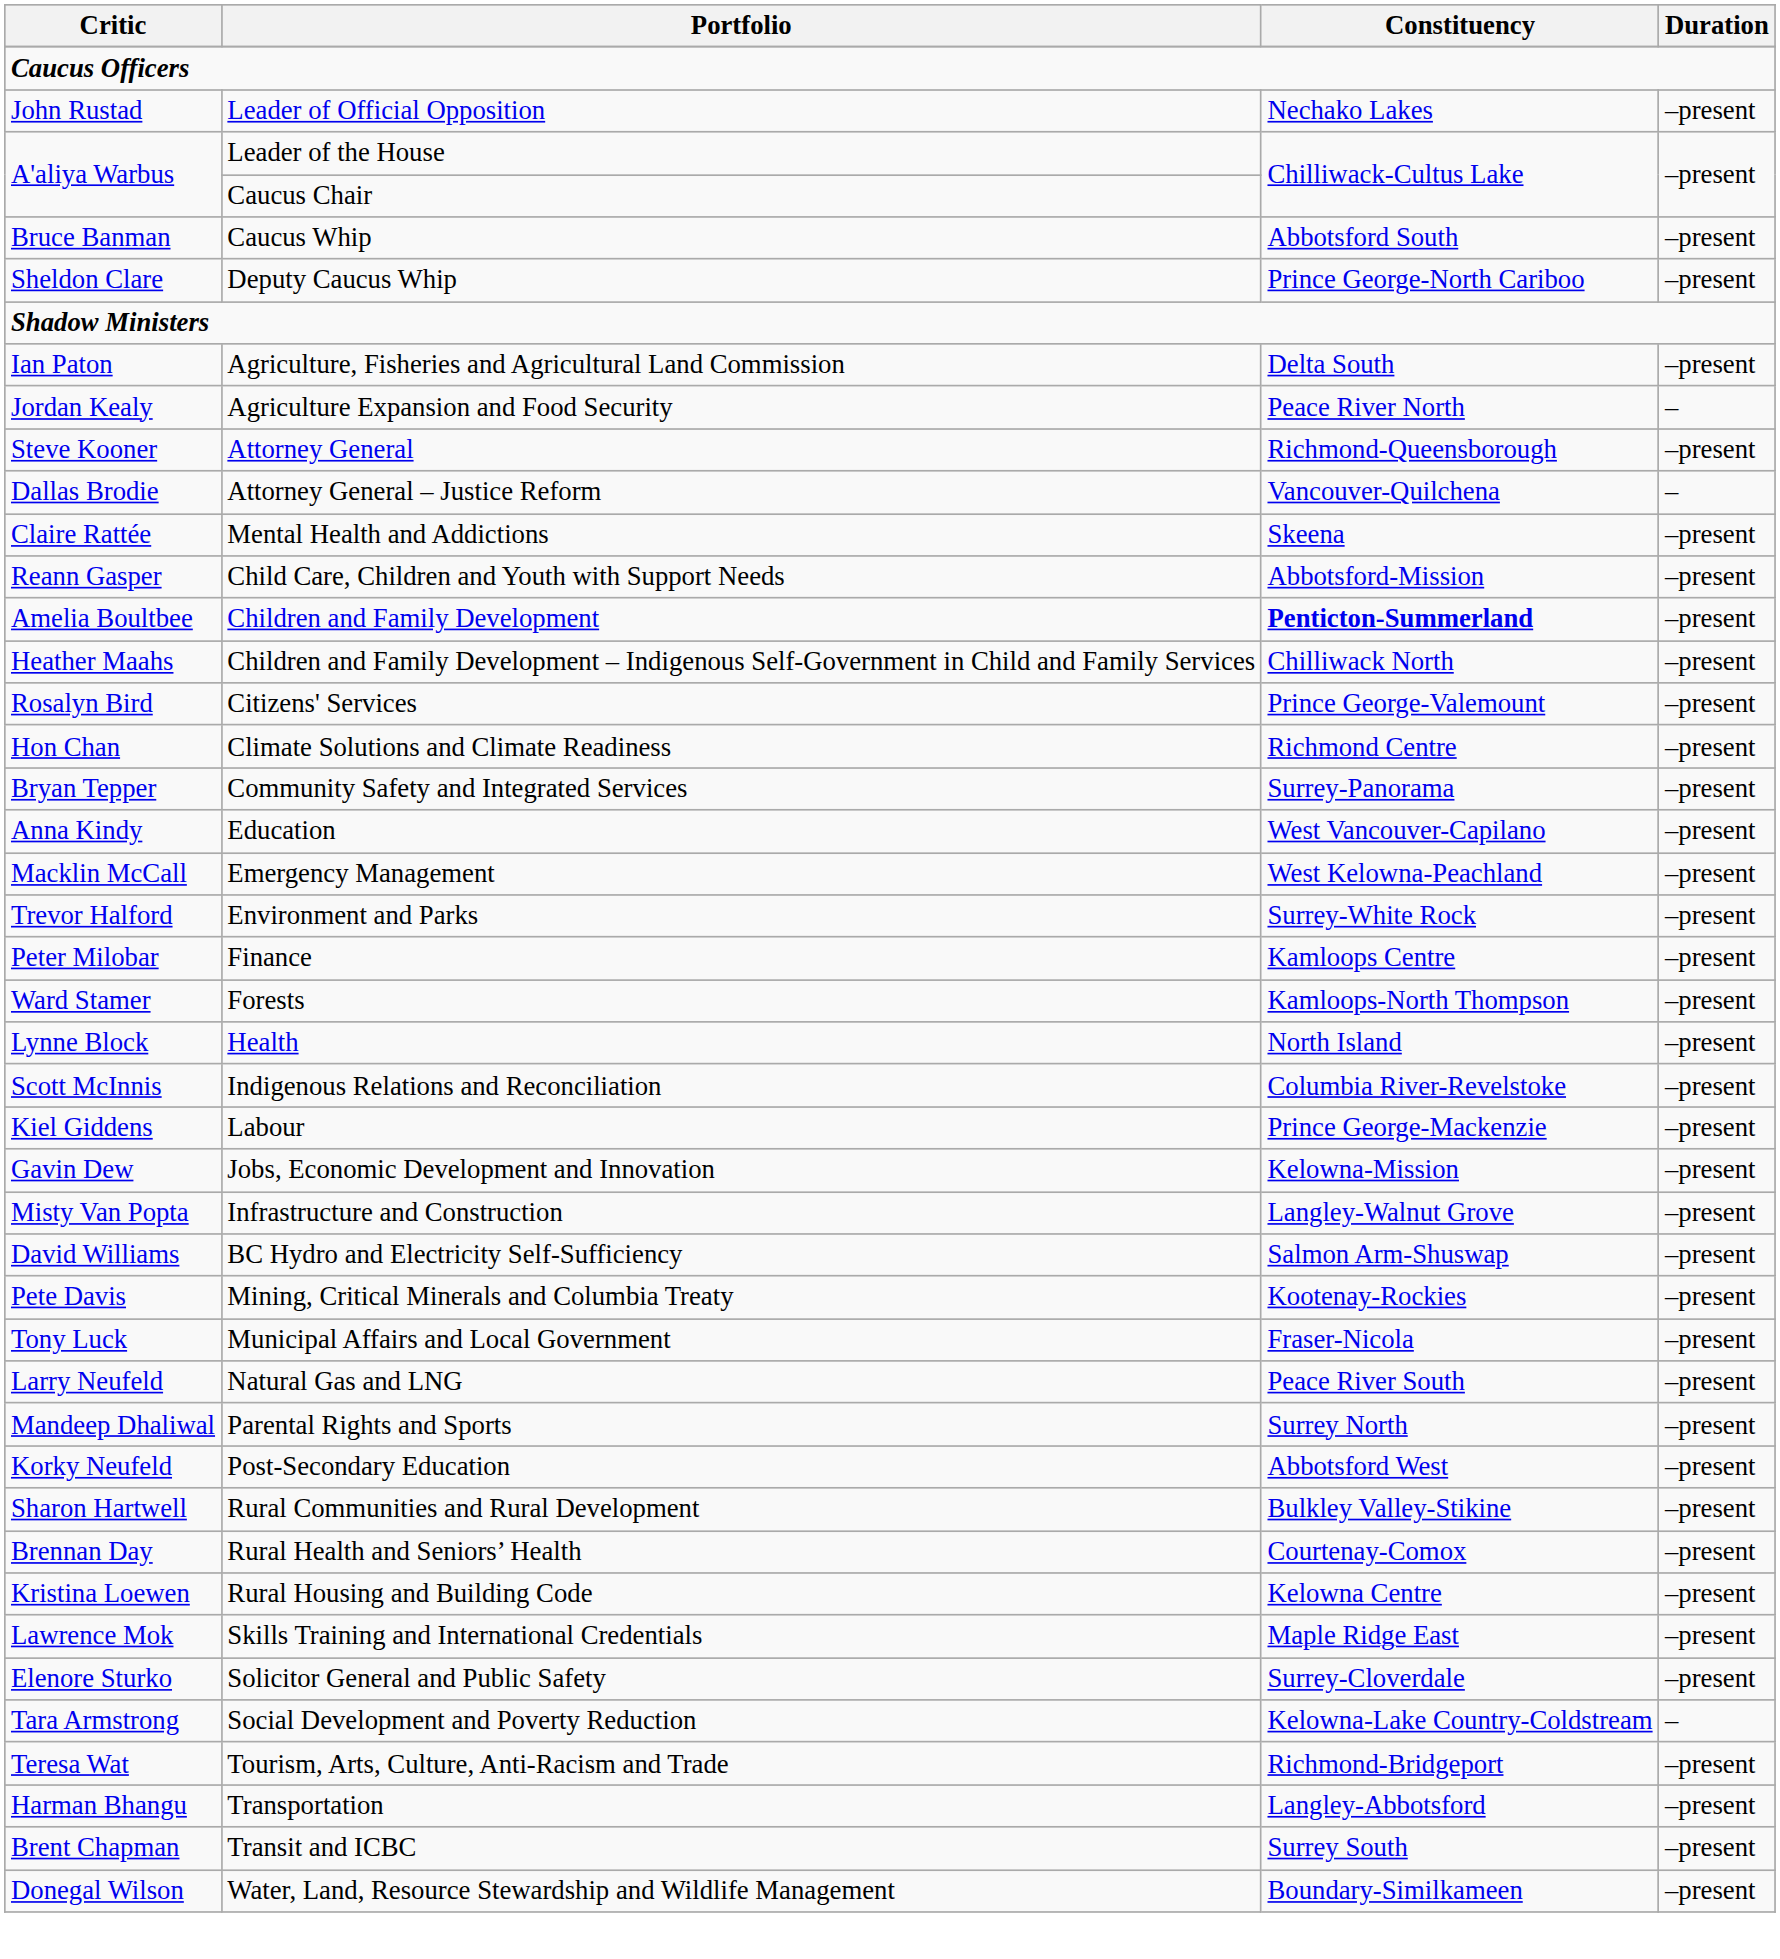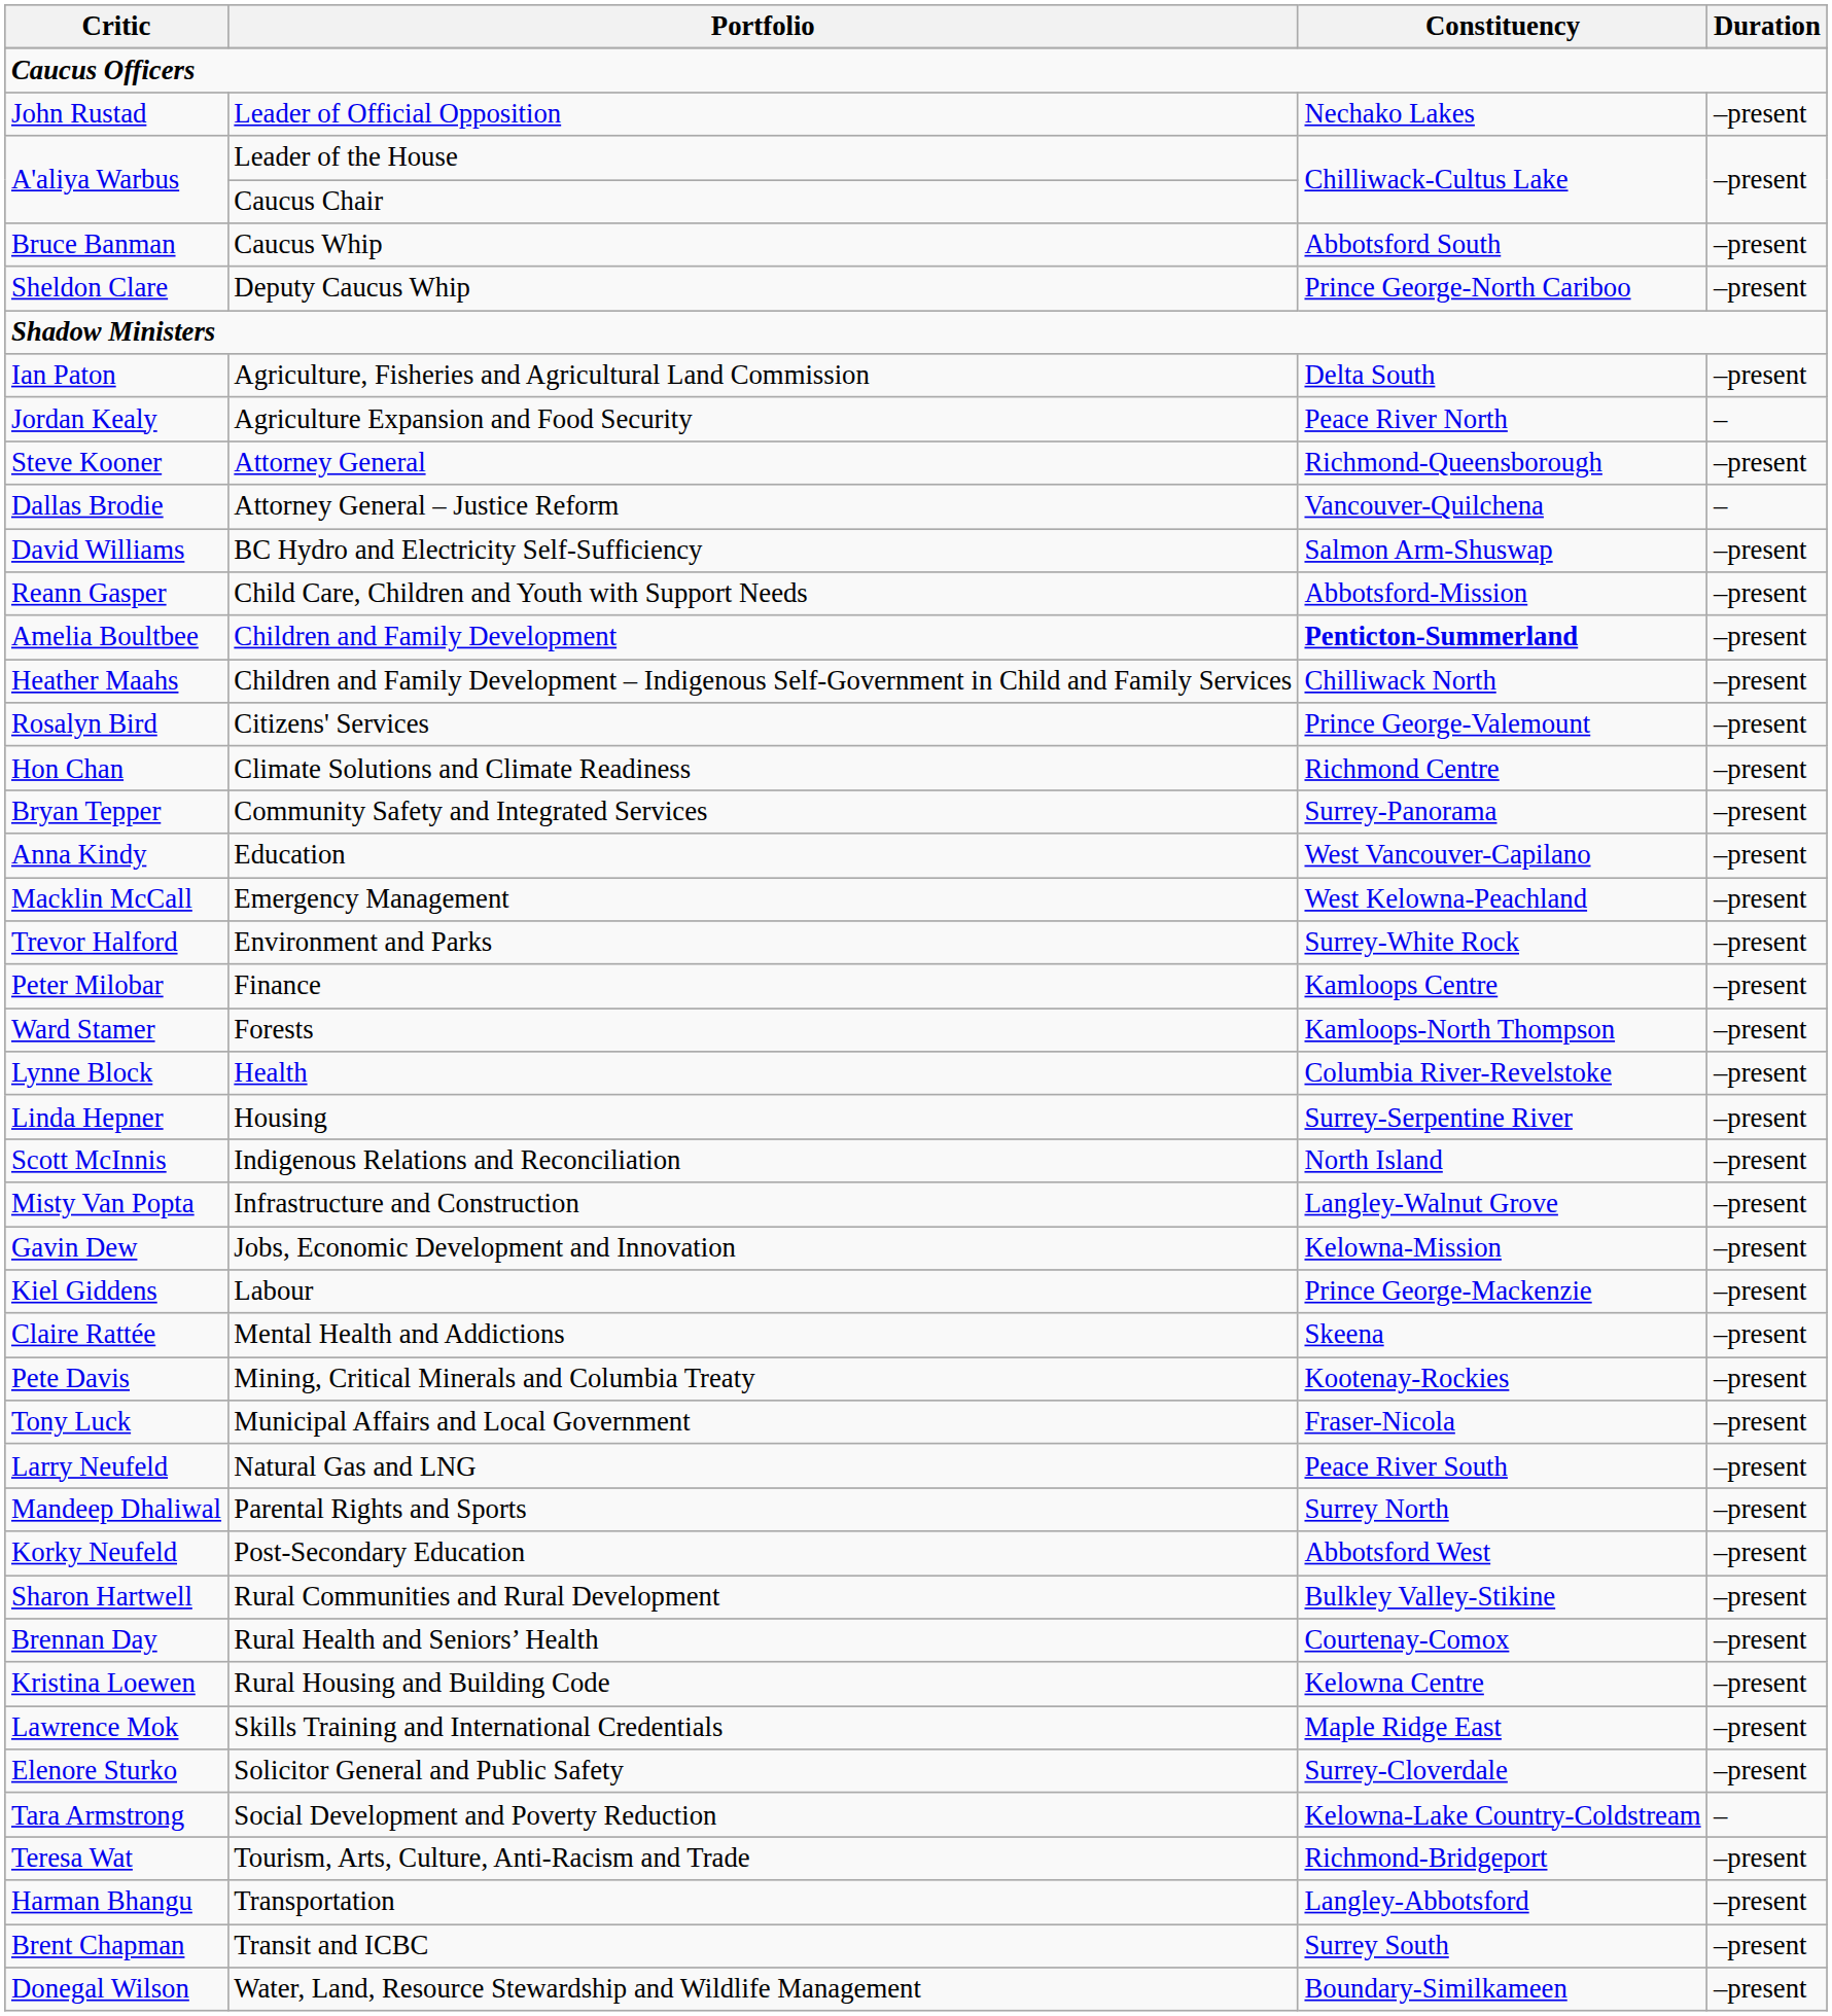rows swapped: BC Hydro and Electricity Self-Sufficiency <-> Mental Health and Addictions
Health | Constituency: North Island -> Columbia River-Revelstoke
+ row: Linda Hepner | Housing | Surrey-Serpentine River | –present
Indigenous Relations and Reconciliation | Constituency: Columbia River-Revelstoke -> North Island
rows swapped: Infrastructure and Construction <-> Labour
